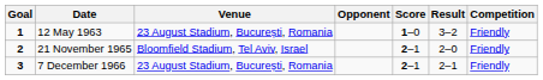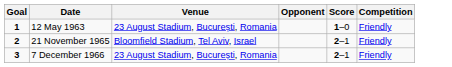- column: Result | 3–2 | 2–0 | 2–1
